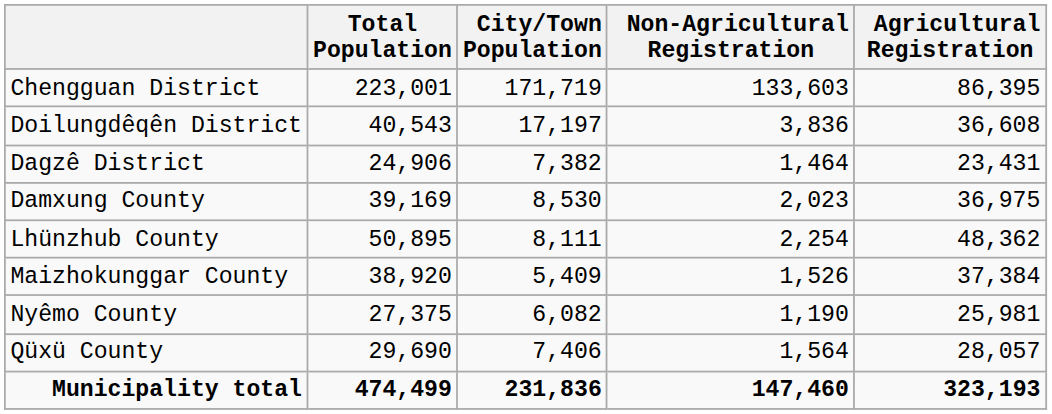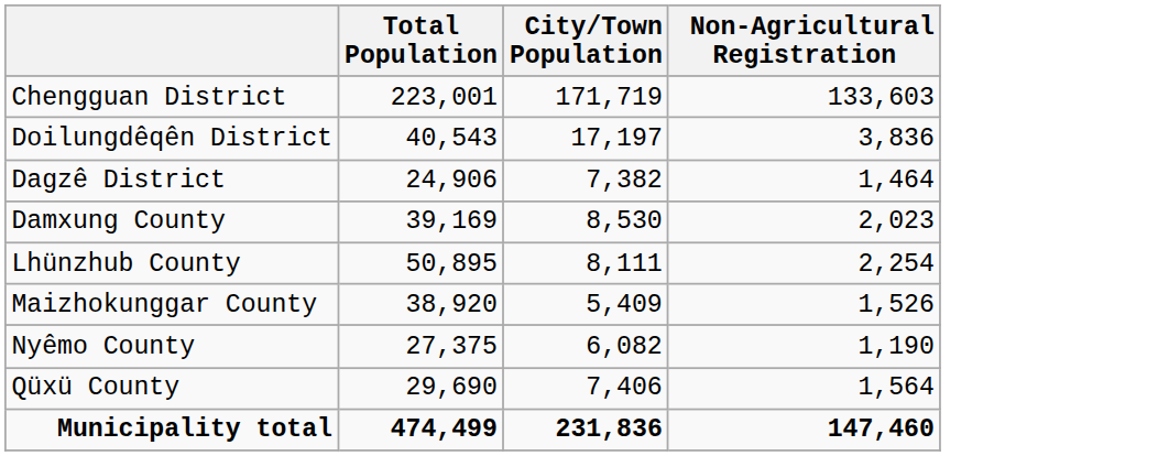- column: Agricultural Registration | 86,395 | 36,608 | 23,431 | 36,975 | 48,362 | 37,384 | 25,981 | 28,057 | 323,193
